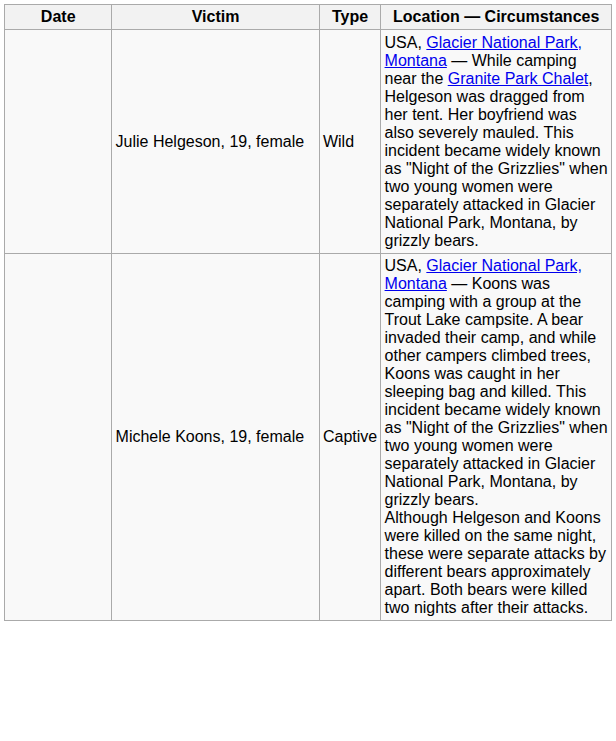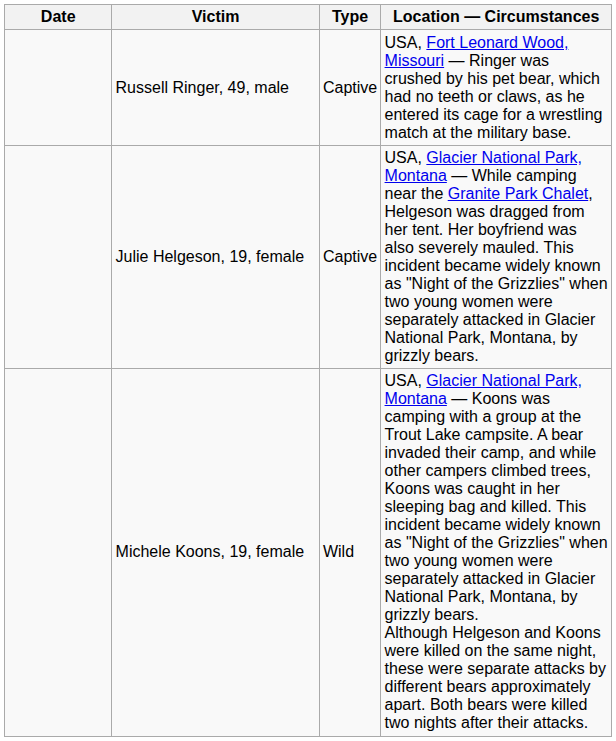+ row: Russell Ringer, 49, male | Captive | USA, Fort Leonard Wood, Missouri — Ringer was crushed by his pet bear, which had no teeth or claws, as he entered its cage for a wrestling match at the military base.
Julie Helgeson, 19, female | Type: Wild -> Captive
Michele Koons, 19, female | Type: Captive -> Wild
